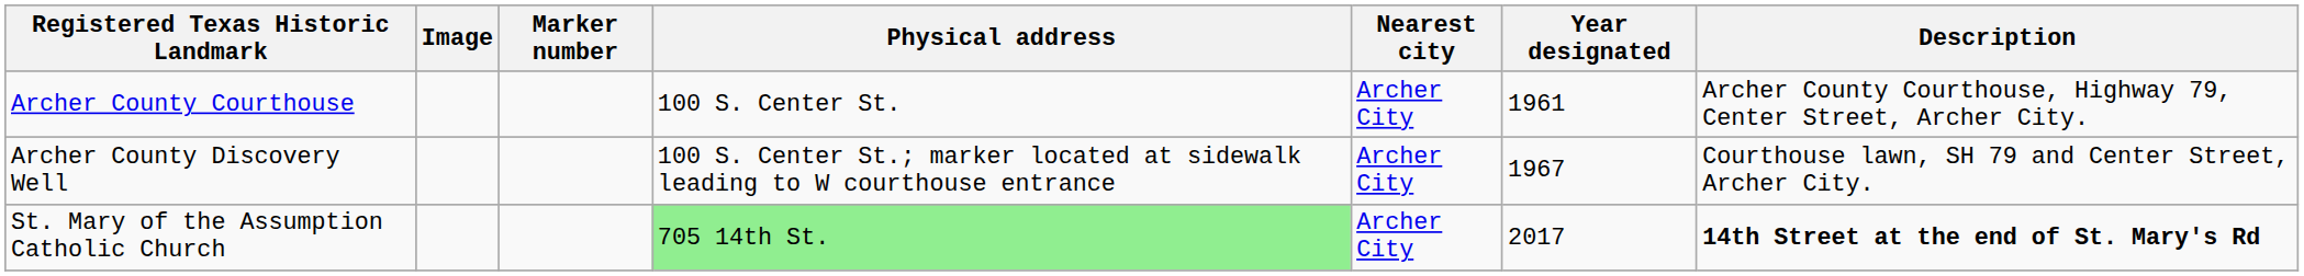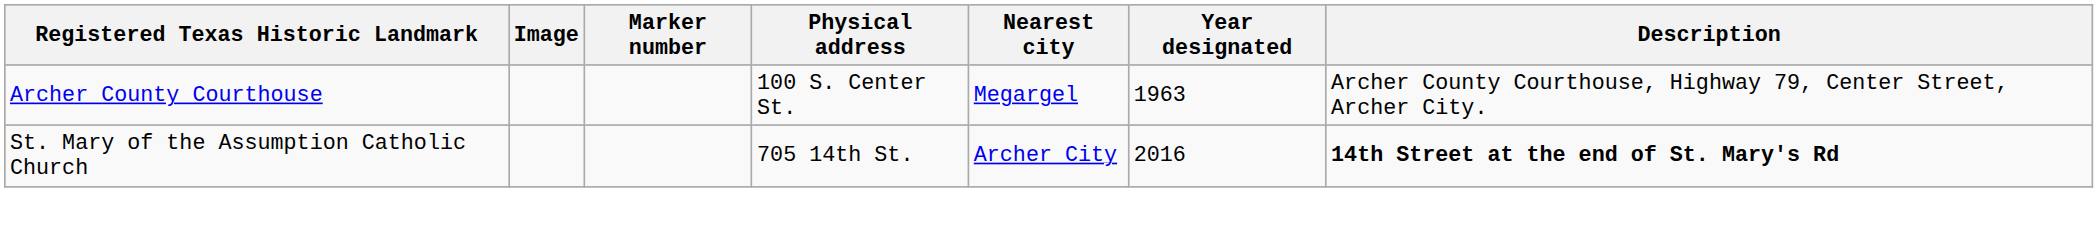Archer County Courthouse | Nearest city: Archer City -> Megargel
Archer County Courthouse | Year designated: 1961 -> 1963
- row: Archer County Discovery Well | 100 S. Center St.; marker located at sidewalk leading to W courthouse entrance | Archer City | 1967 | Courthouse lawn, SH 79 and Center Street, Archer City.
St. Mary of the Assumption Catholic Church | Physical address: lightgreen background -> no background
St. Mary of the Assumption Catholic Church | Year designated: 2017 -> 2016
